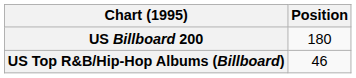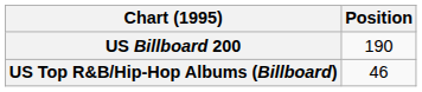US Billboard 200 | Position: 180 -> 190
